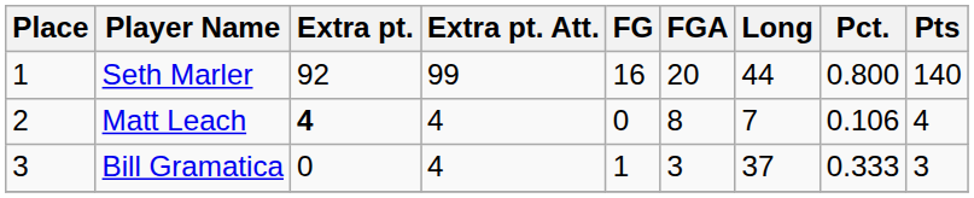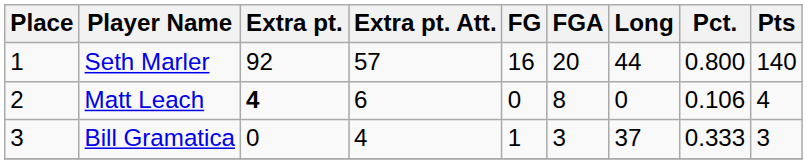Seth Marler | Extra pt. Att.: 99 -> 57
Matt Leach | Extra pt. Att.: 4 -> 6
Matt Leach | Long: 7 -> 0
